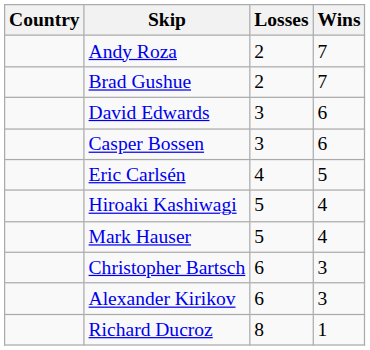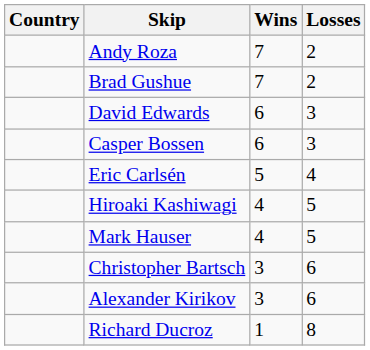columns swapped: Wins <-> Losses
